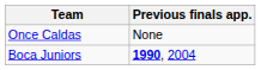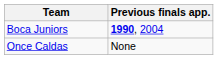rows swapped: Boca Juniors <-> Once Caldas
